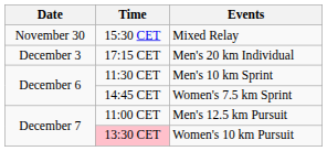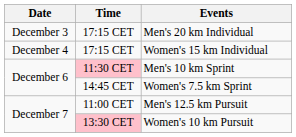- row: November 30 | 15:30 CET | Mixed Relay
+ row: December 4 | 17:15 CET | Women's 15 km Individual
Men's 10 km Sprint | Time: no background -> pink background
